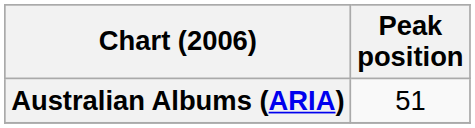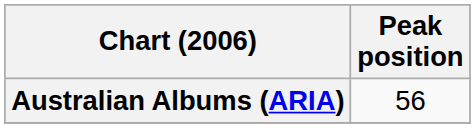Australian Albums (ARIA) | Peak position: 51 -> 56
